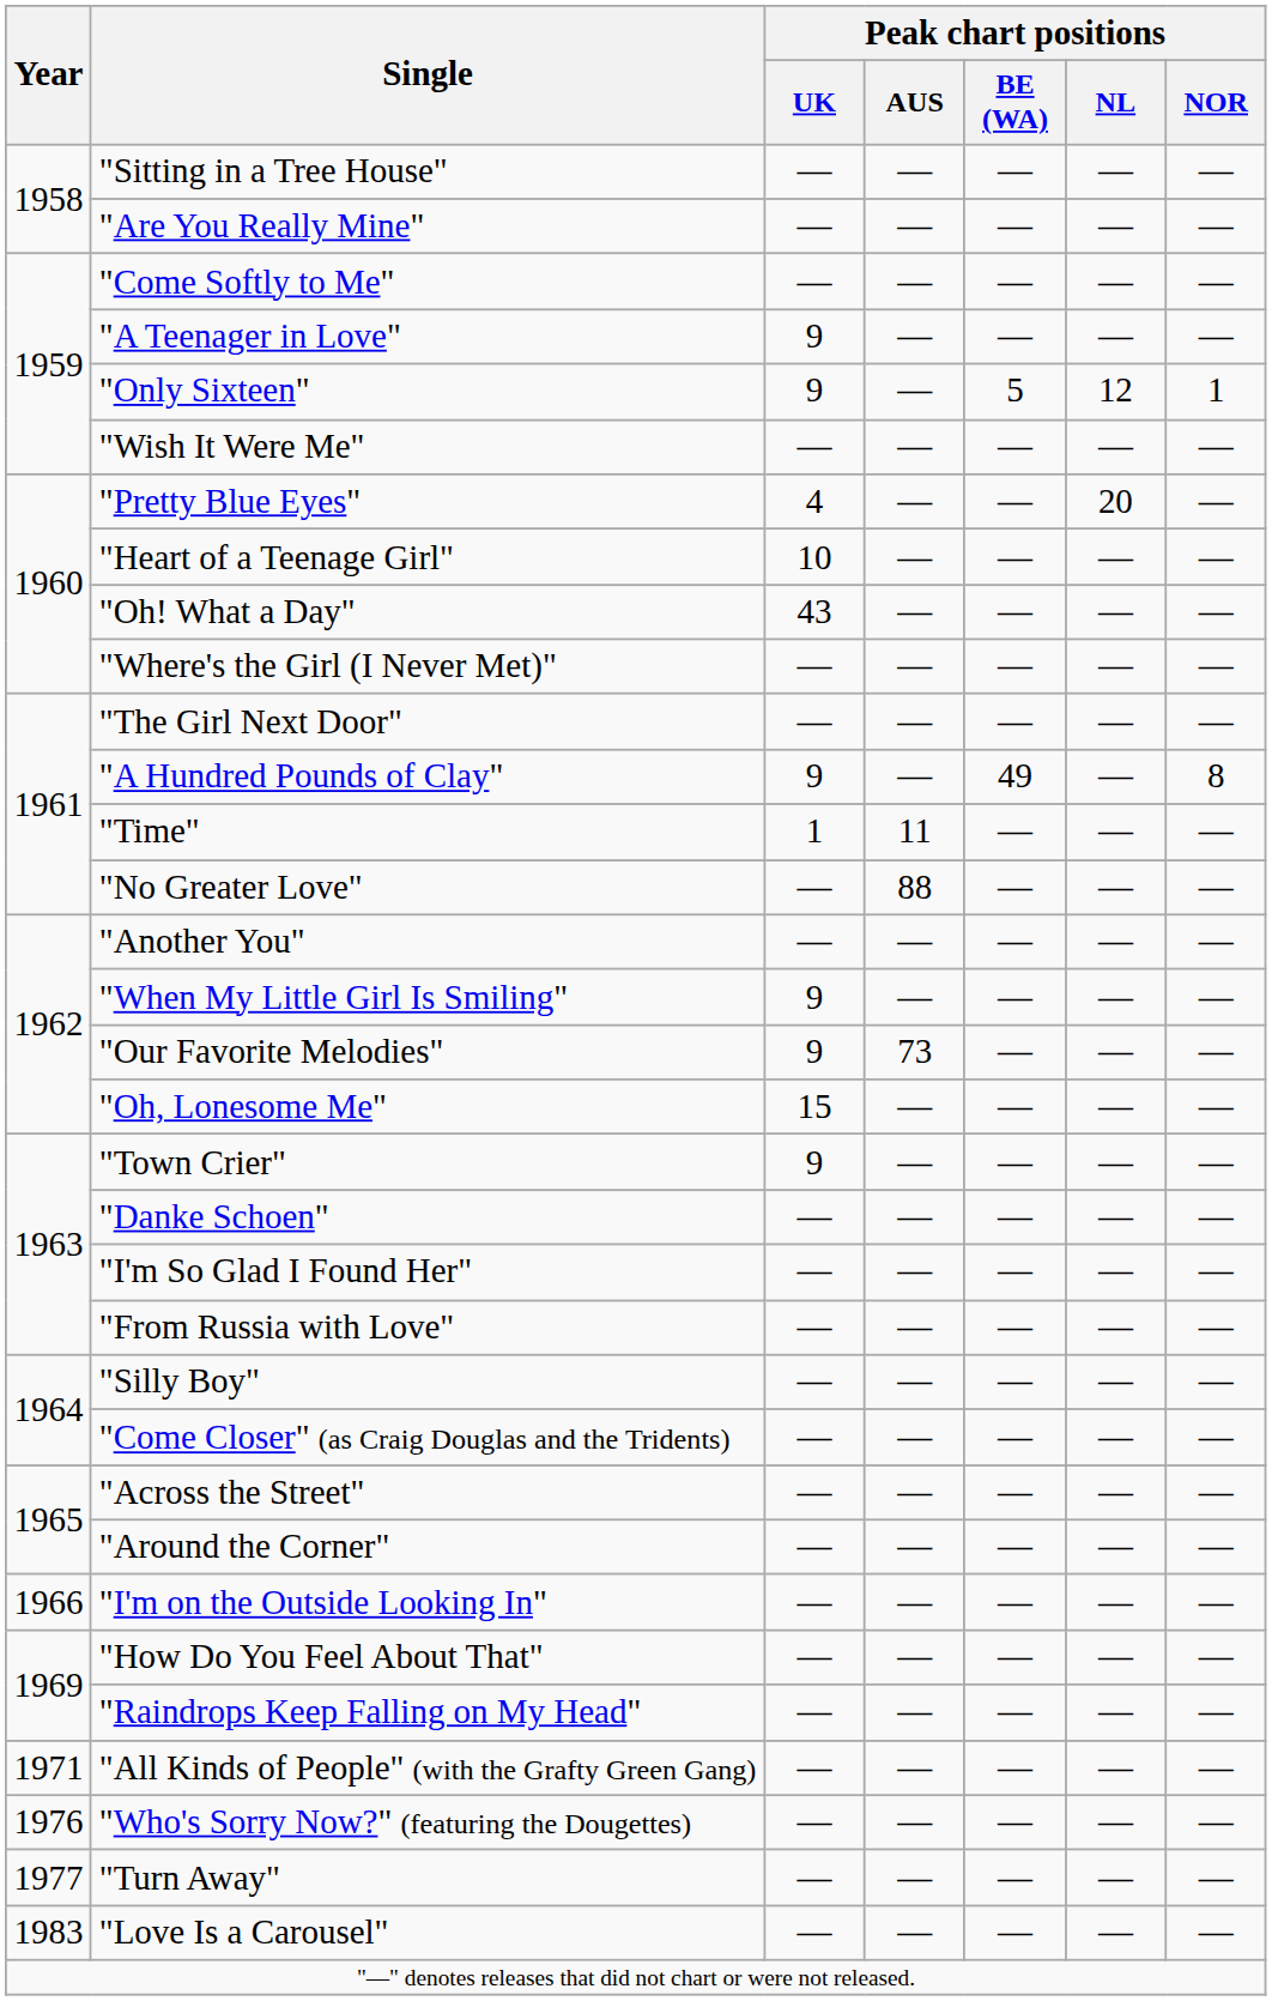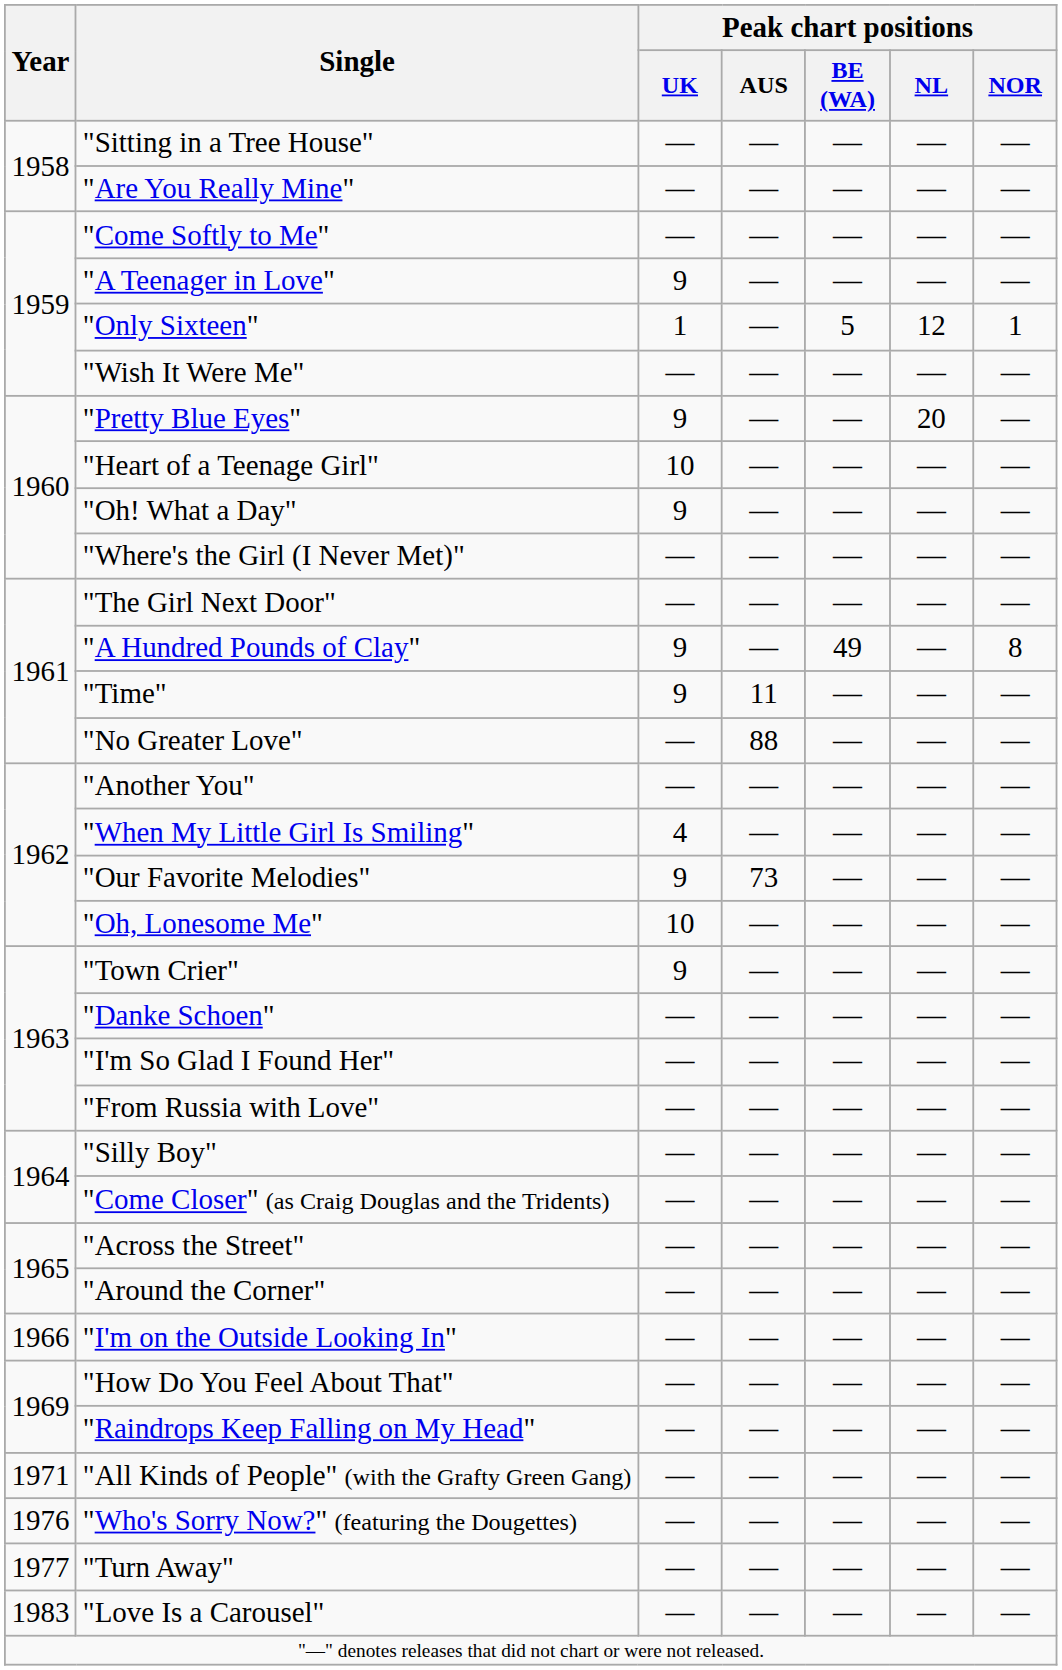"Only Sixteen" | Peak chart positions / UK: 9 -> 1
"Pretty Blue Eyes" | Peak chart positions / UK: 4 -> 9
"Oh! What a Day" | Peak chart positions / UK: 43 -> 9
"Time" | Peak chart positions / UK: 1 -> 9
"When My Little Girl Is Smiling" | Peak chart positions / UK: 9 -> 4
"Oh, Lonesome Me" | Peak chart positions / UK: 15 -> 10
